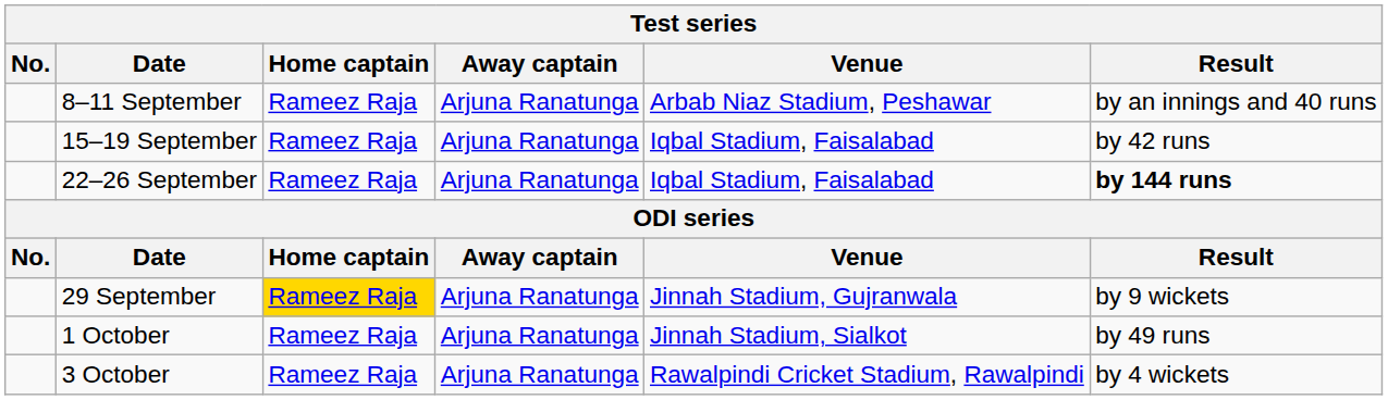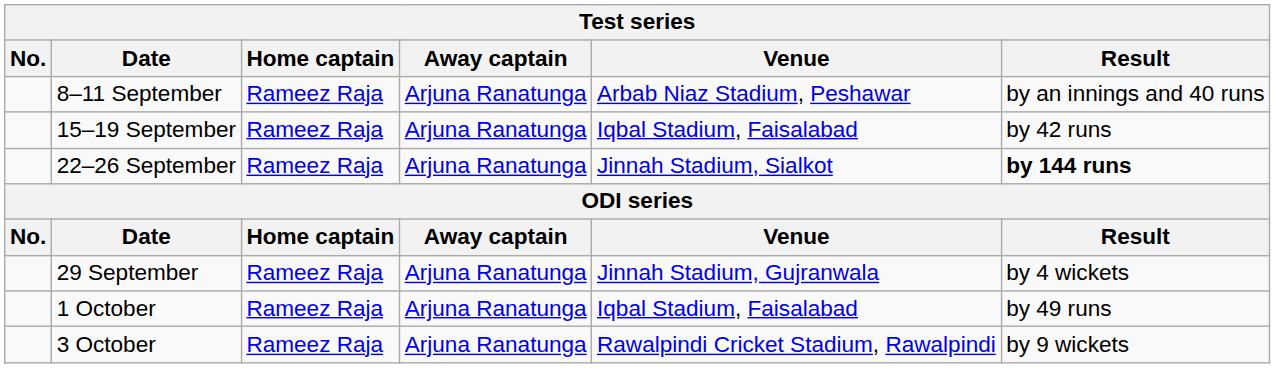22–26 September | Venue: Iqbal Stadium, Faisalabad -> Jinnah Stadium, Sialkot
29 September | Home captain: gold background -> no background
29 September | Result: by 9 wickets -> by 4 wickets
1 October | Venue: Jinnah Stadium, Sialkot -> Iqbal Stadium, Faisalabad
3 October | Result: by 4 wickets -> by 9 wickets
